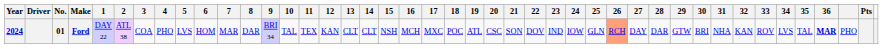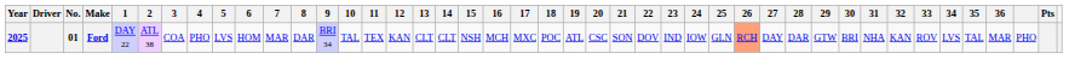Ford | Year: 2024 -> 2025
Ford | 36: bold -> normal
